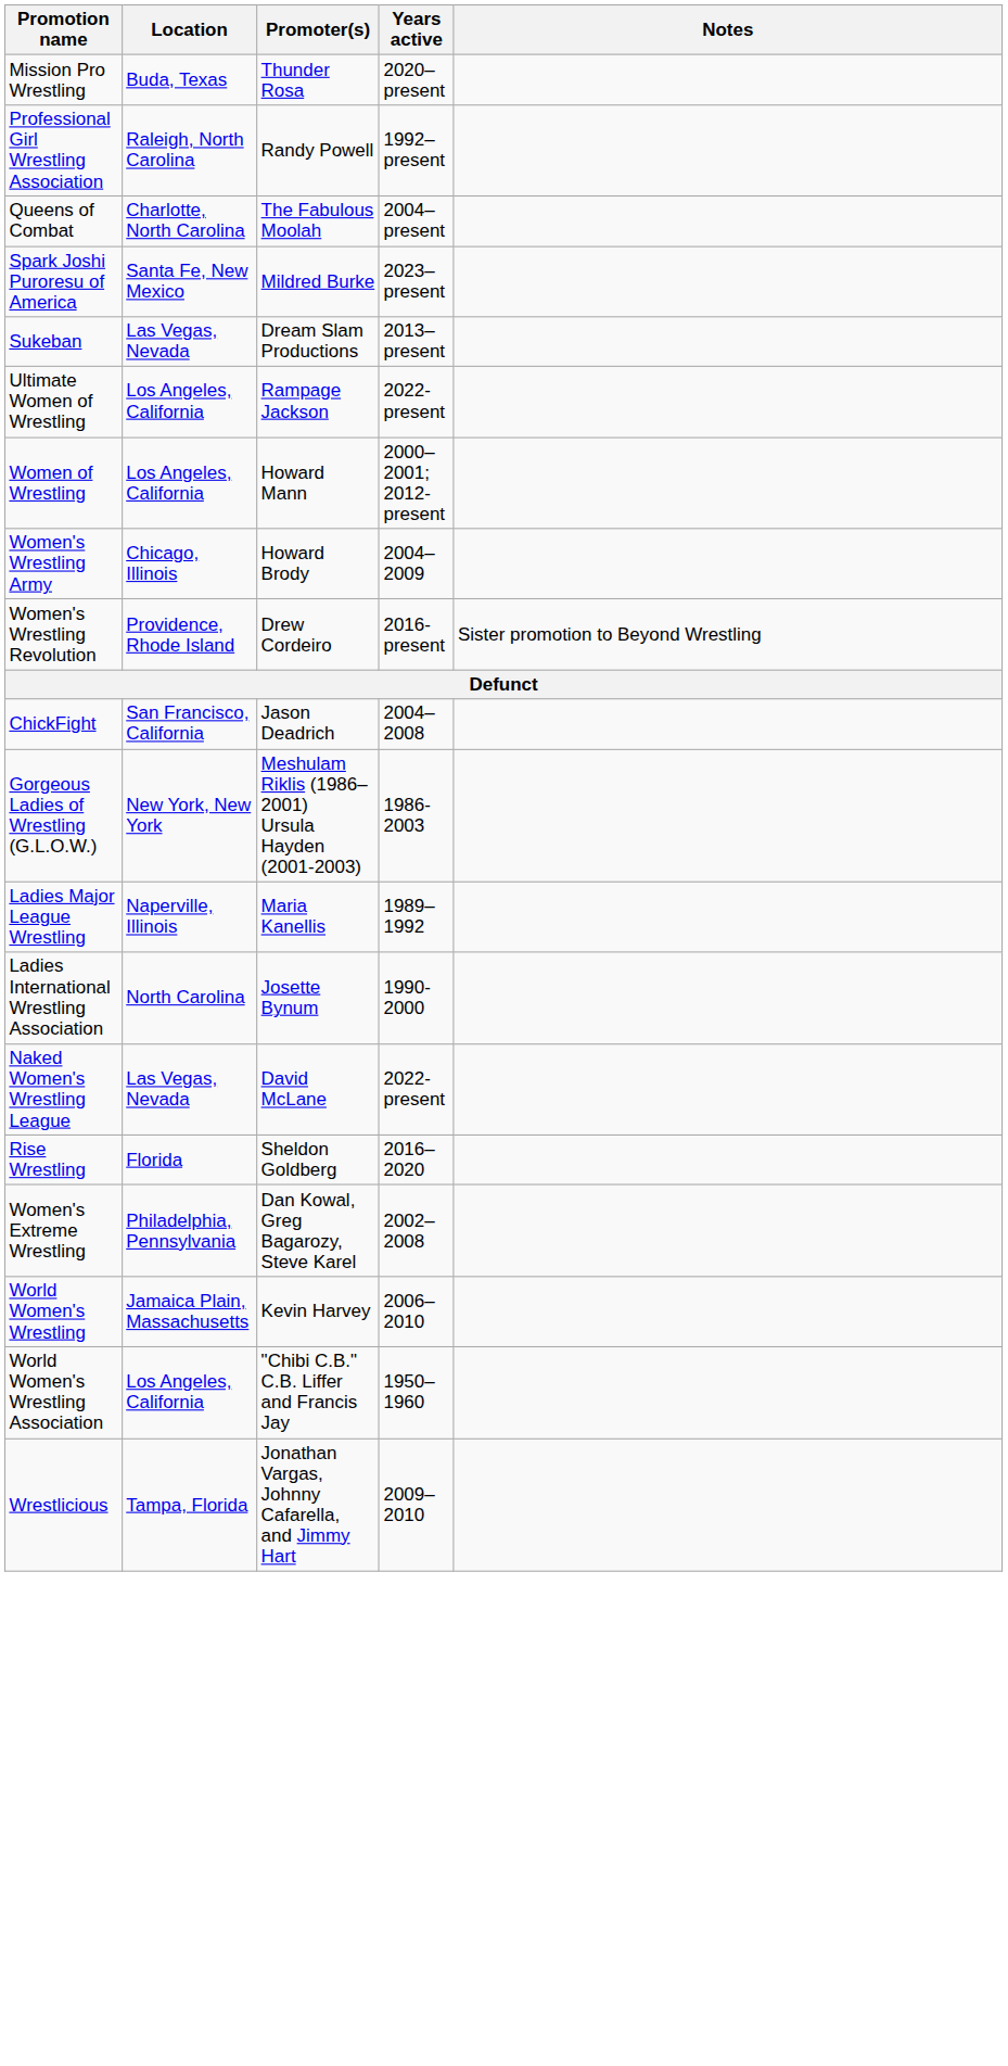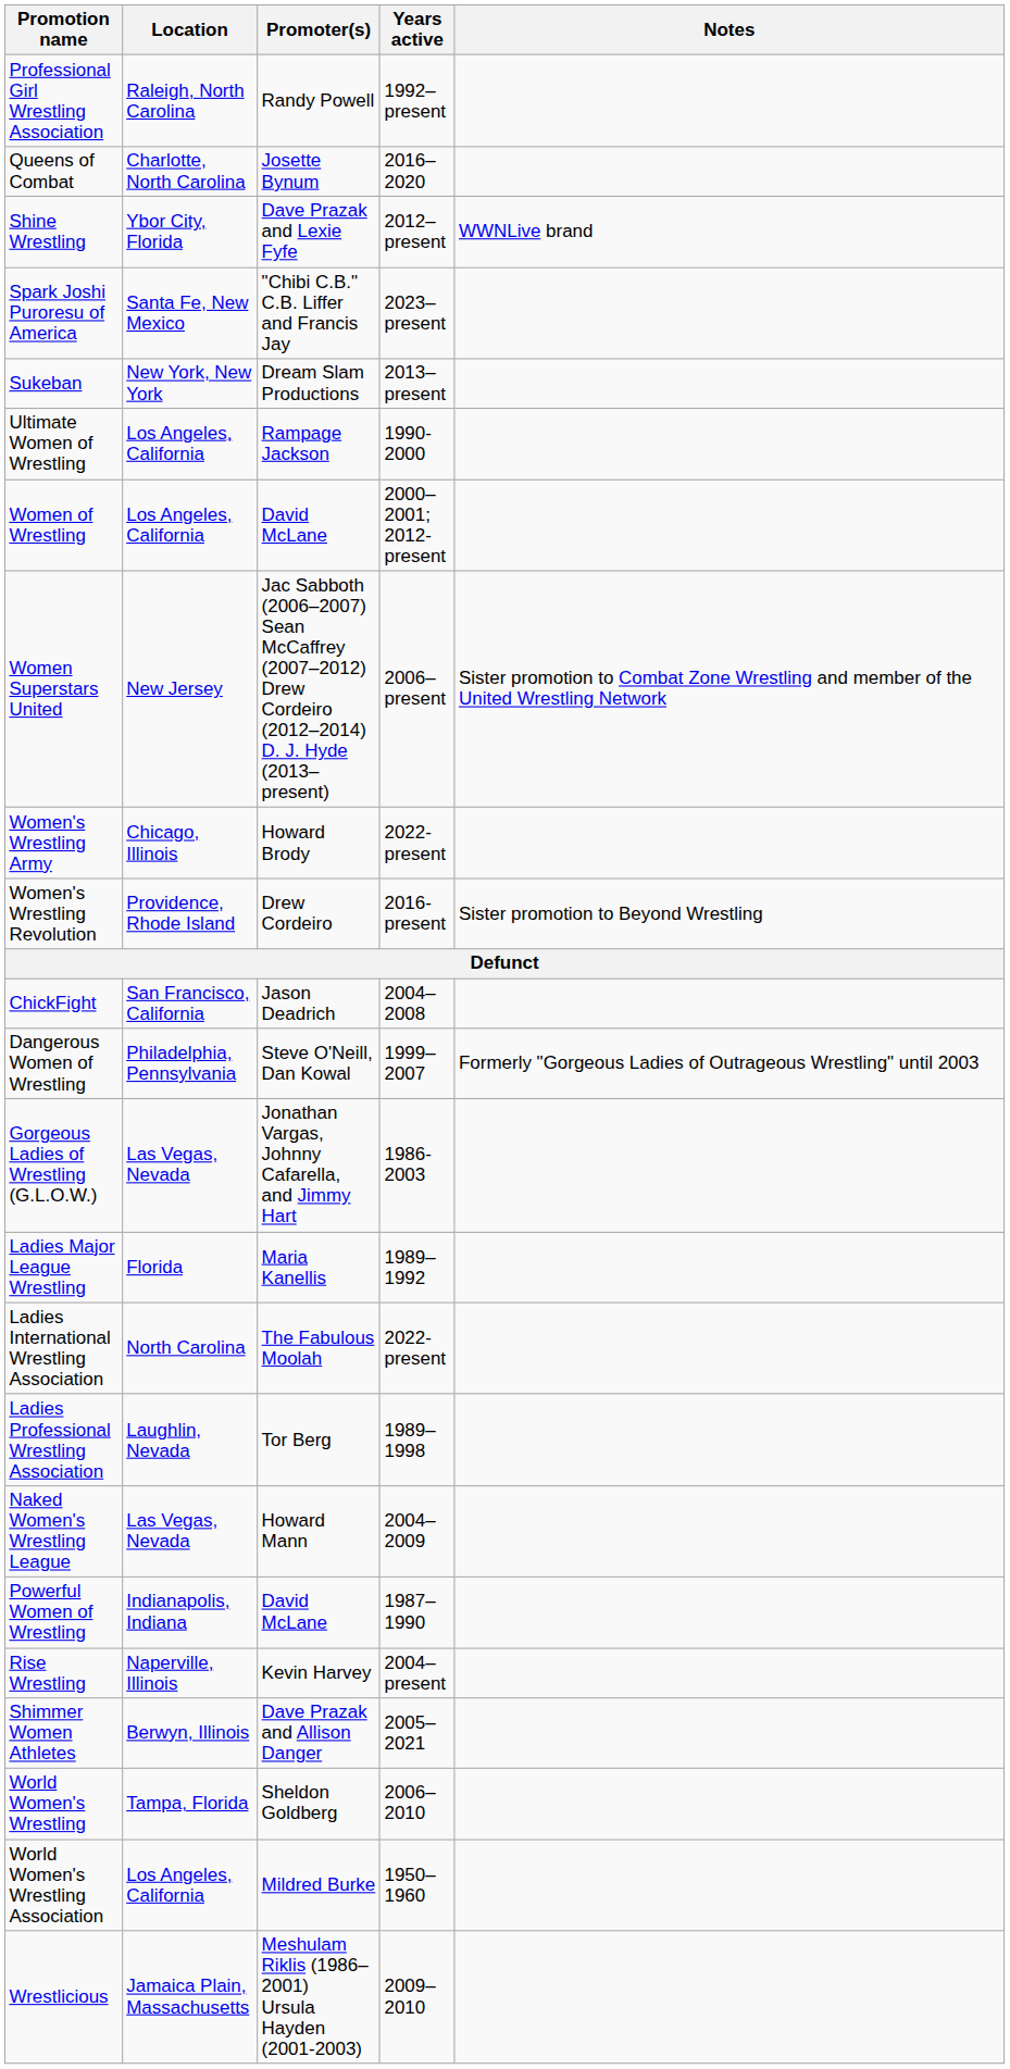- row: Mission Pro Wrestling | Buda, Texas | Thunder Rosa | 2020–present
Queens of Combat | Promoter(s): The Fabulous Moolah -> Josette Bynum
Queens of Combat | Years active: 2004–present -> 2016–2020
+ row: Shine Wrestling | Ybor City, Florida | Dave Prazak and Lexie Fyfe | 2012–present | WWNLive brand
Spark Joshi Puroresu of America | Promoter(s): Mildred Burke -> "Chibi C.B." C.B. Liffer and Francis Jay
Sukeban | Location: Las Vegas, Nevada -> New York, New York
Ultimate Women of Wrestling | Years active: 2022-present -> 1990-2000
Women of Wrestling | Promoter(s): Howard Mann -> David McLane
+ row: Women Superstars United | New Jersey | Jac Sabboth (2006–2007) Sean McCaffrey (2007–2012) Drew Cordeiro (2012–2014) D. J. Hyde (2013–present) | 2006–present | Sister promotion to Combat Zone Wrestling and member of the United Wrestling Network
Women's Wrestling Army | Years active: 2004–2009 -> 2022-present
+ row: Dangerous Women of Wrestling | Philadelphia, Pennsylvania | Steve O'Neill, Dan Kowal | 1999–2007 | Formerly "Gorgeous Ladies of Outrageous Wrestling" until 2003
Gorgeous Ladies of Wrestling (G.L.O.W.) | Location: New York, New York -> Las Vegas, Nevada
Gorgeous Ladies of Wrestling (G.L.O.W.) | Promoter(s): Meshulam Riklis (1986–2001) Ursula Hayden (2001-2003) -> Jonathan Vargas, Johnny Cafarella, and Jimmy Hart
Ladies Major League Wrestling | Location: Naperville, Illinois -> Florida
Ladies International Wrestling Association | Promoter(s): Josette Bynum -> The Fabulous Moolah
Ladies International Wrestling Association | Years active: 1990-2000 -> 2022-present
+ row: Ladies Professional Wrestling Association | Laughlin, Nevada | Tor Berg | 1989–1998
Naked Women's Wrestling League | Promoter(s): David McLane -> Howard Mann
Naked Women's Wrestling League | Years active: 2022-present -> 2004–2009
+ row: Powerful Women of Wrestling | Indianapolis, Indiana | David McLane | 1987–1990
Rise Wrestling | Location: Florida -> Naperville, Illinois
Rise Wrestling | Promoter(s): Sheldon Goldberg -> Kevin Harvey
Rise Wrestling | Years active: 2016–2020 -> 2004–present
+ row: Shimmer Women Athletes | Berwyn, Illinois | Dave Prazak and Allison Danger | 2005–2021
- row: Women's Extreme Wrestling | Philadelphia, Pennsylvania | Dan Kowal, Greg Bagarozy, Steve Karel | 2002–2008
World Women's Wrestling | Location: Jamaica Plain, Massachusetts -> Tampa, Florida
World Women's Wrestling | Promoter(s): Kevin Harvey -> Sheldon Goldberg
World Women's Wrestling Association | Promoter(s): "Chibi C.B." C.B. Liffer and Francis Jay -> Mildred Burke
Wrestlicious | Location: Tampa, Florida -> Jamaica Plain, Massachusetts
Wrestlicious | Promoter(s): Jonathan Vargas, Johnny Cafarella, and Jimmy Hart -> Meshulam Riklis (1986–2001) Ursula Hayden (2001-2003)
